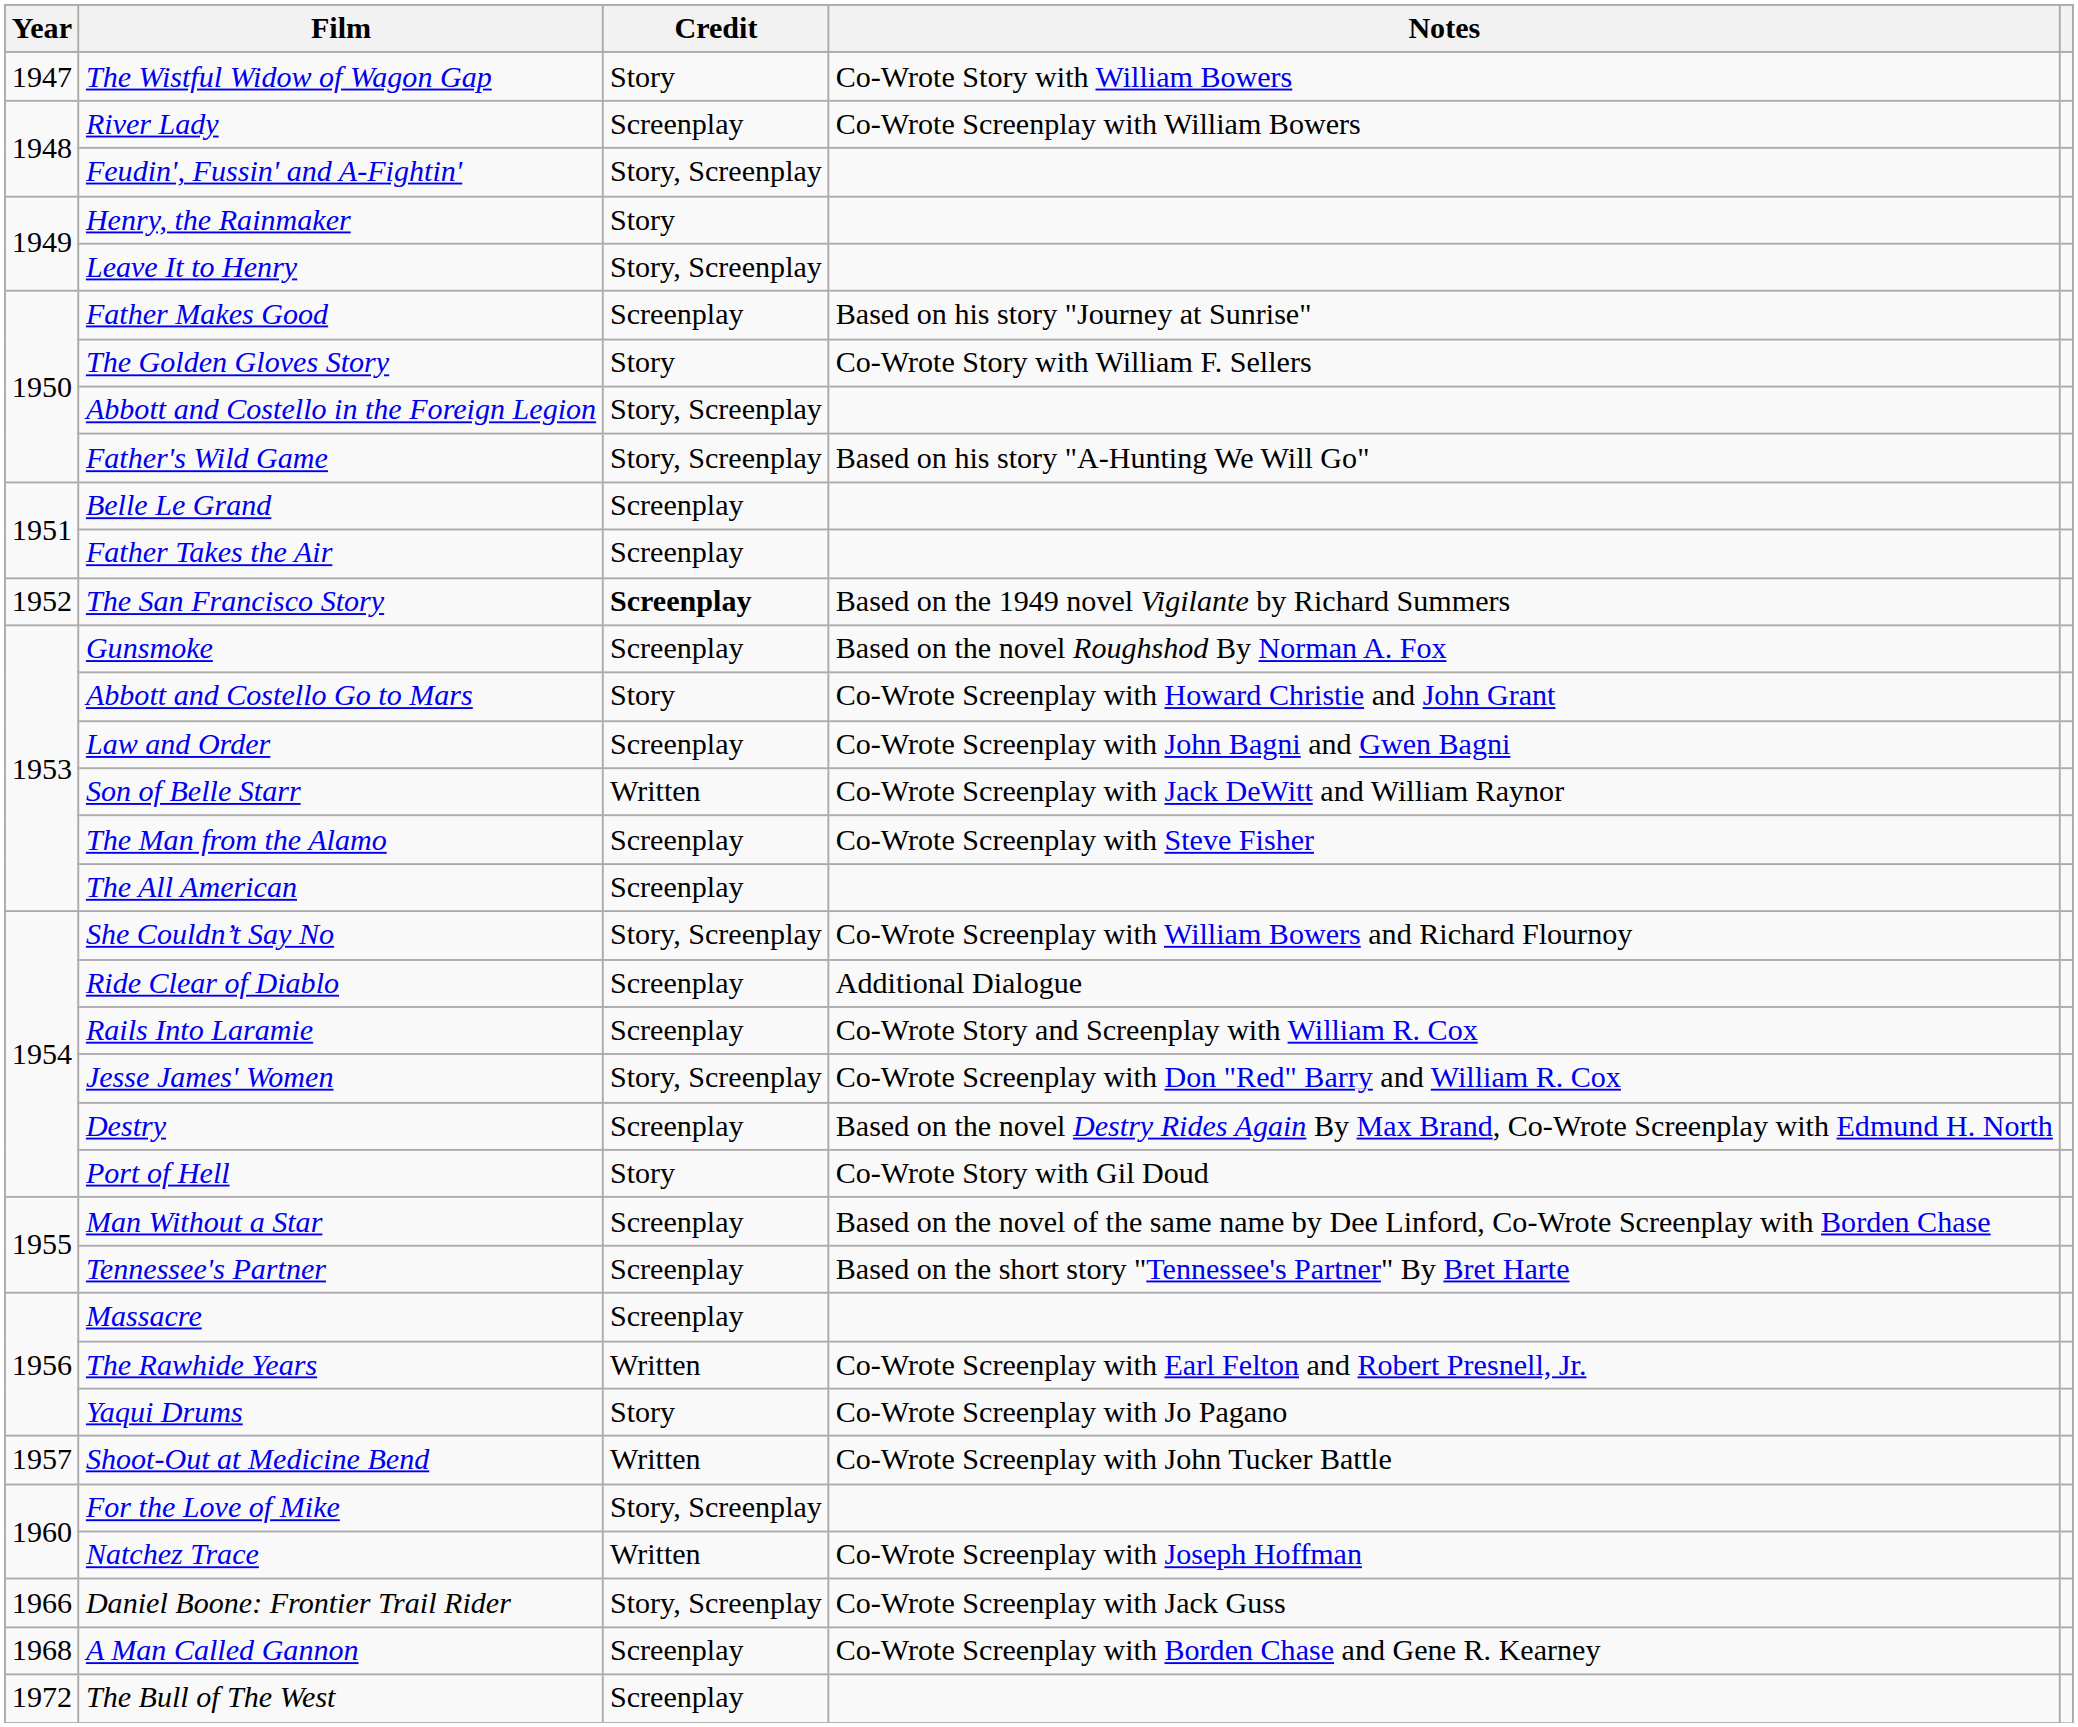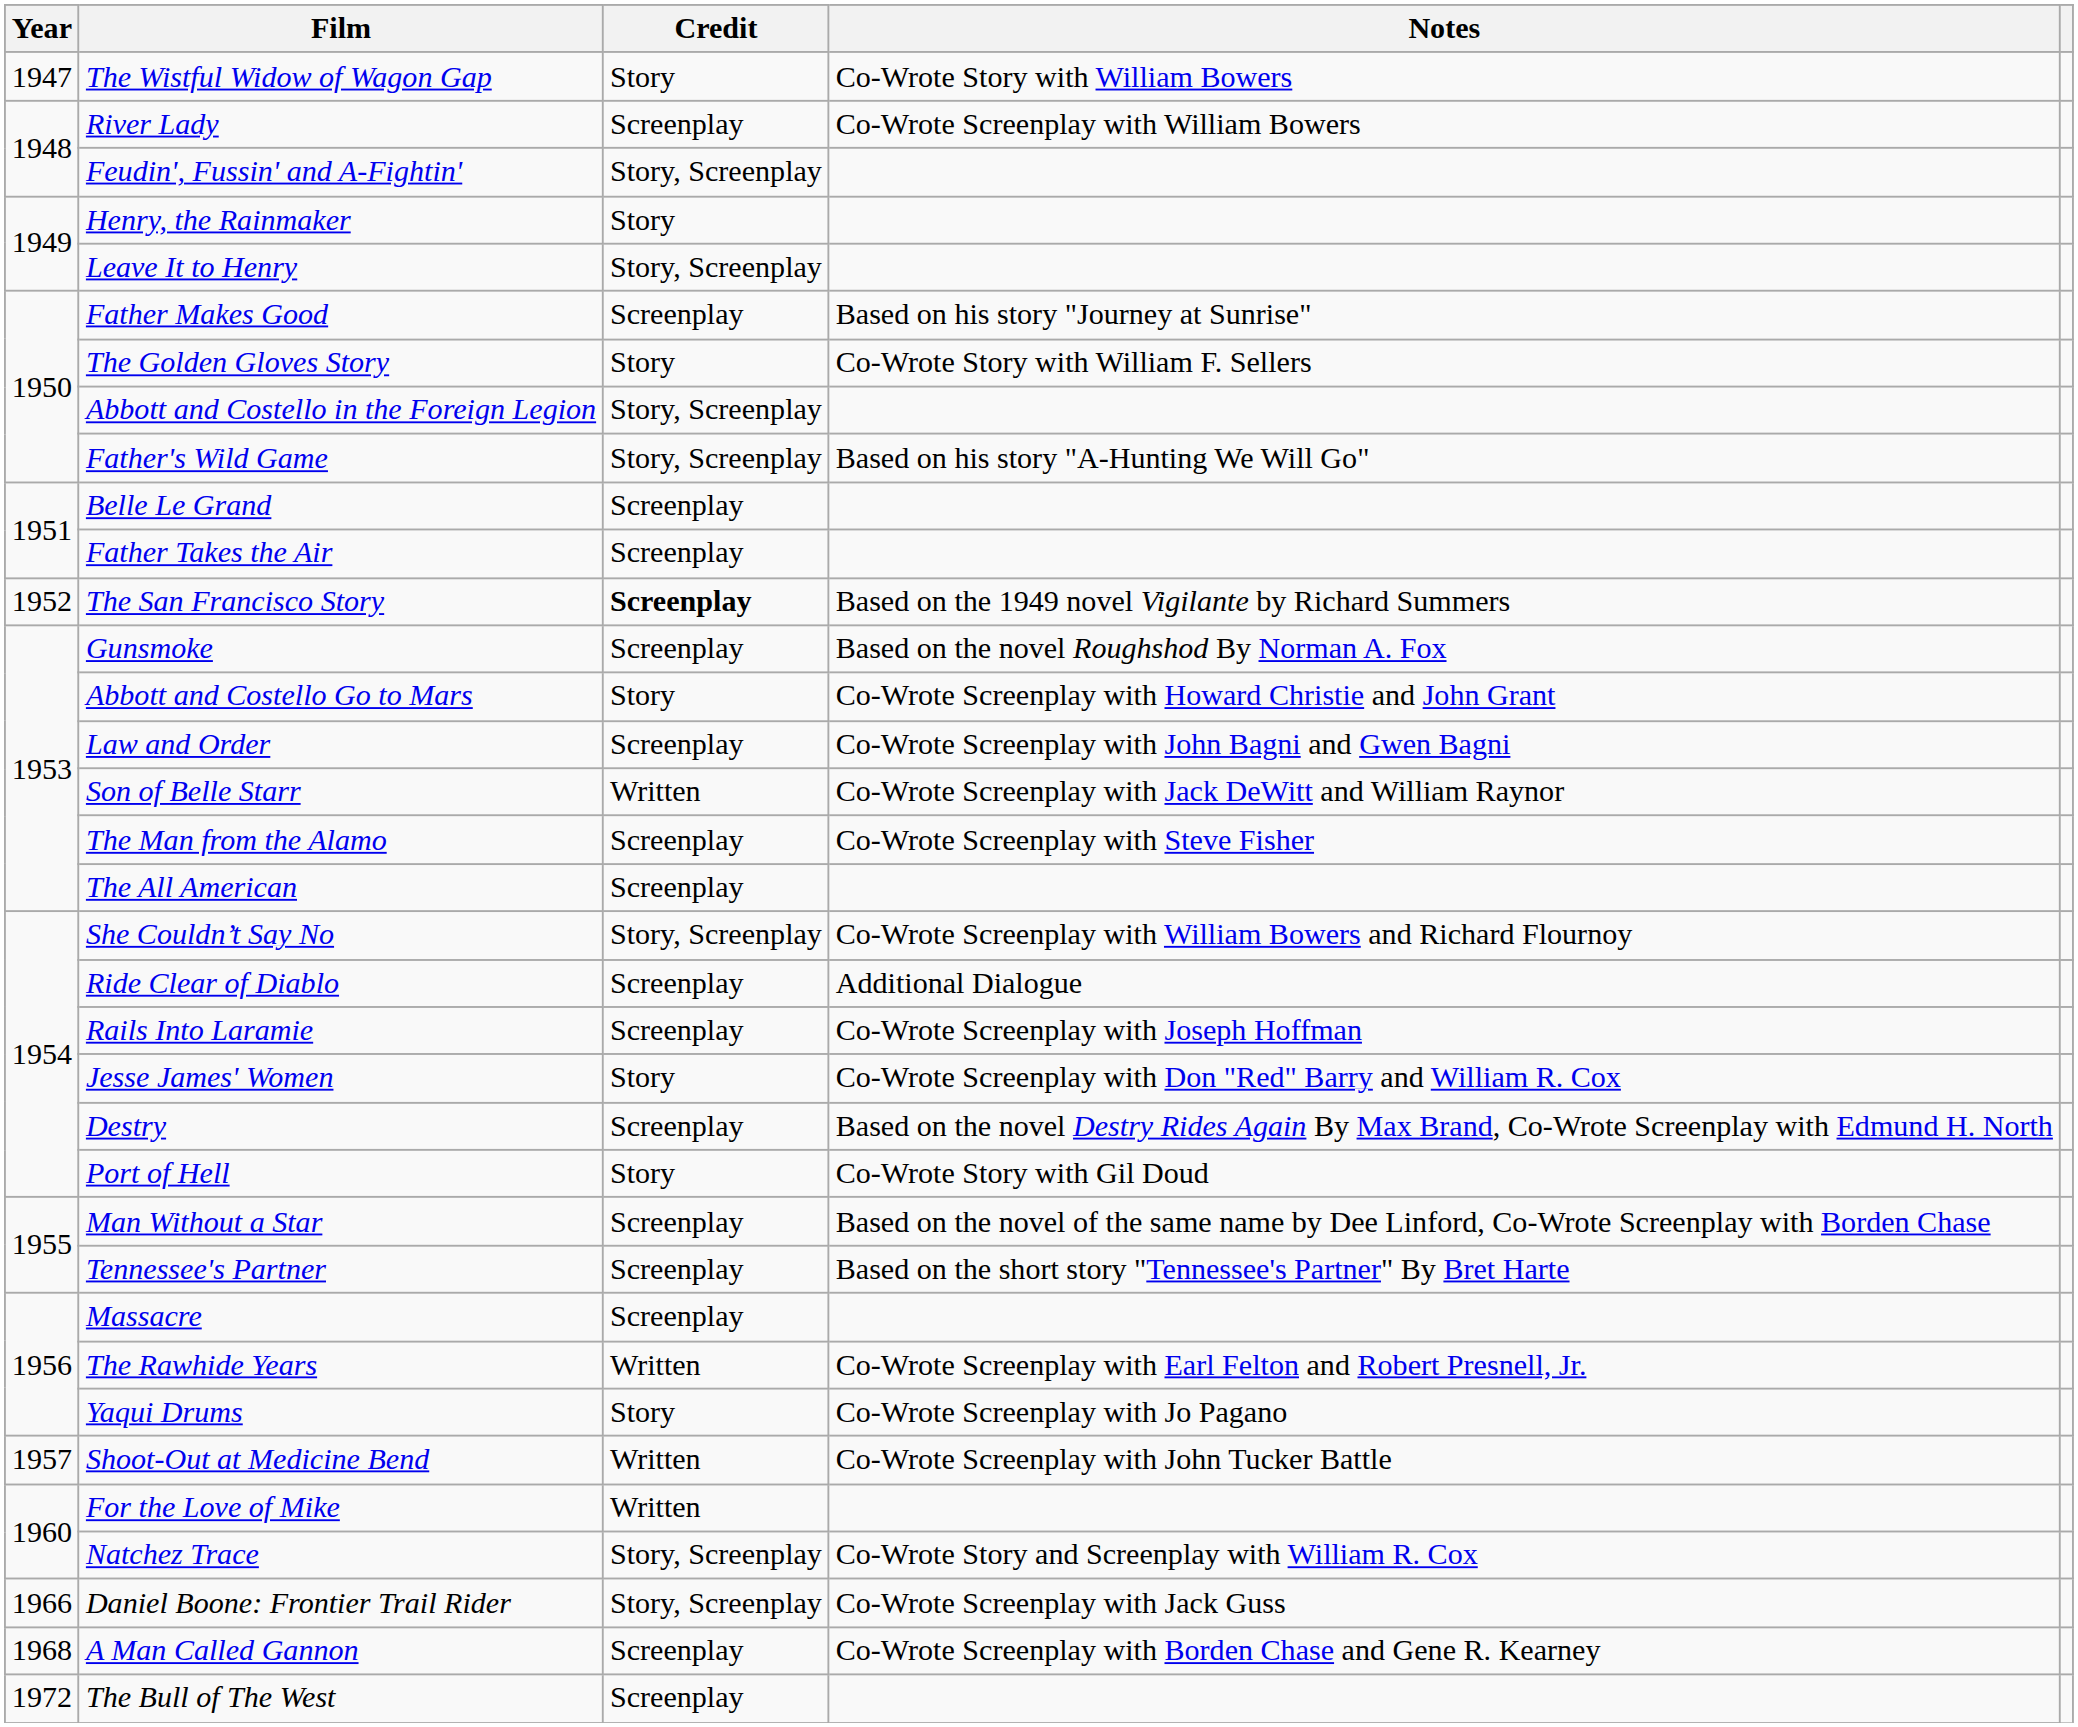Rails Into Laramie | Notes: Co-Wrote Story and Screenplay with William R. Cox -> Co-Wrote Screenplay with Joseph Hoffman
Jesse James' Women | Credit: Story, Screenplay -> Story
For the Love of Mike | Credit: Story, Screenplay -> Written
Natchez Trace | Credit: Written -> Story, Screenplay
Natchez Trace | Notes: Co-Wrote Screenplay with Joseph Hoffman -> Co-Wrote Story and Screenplay with William R. Cox
